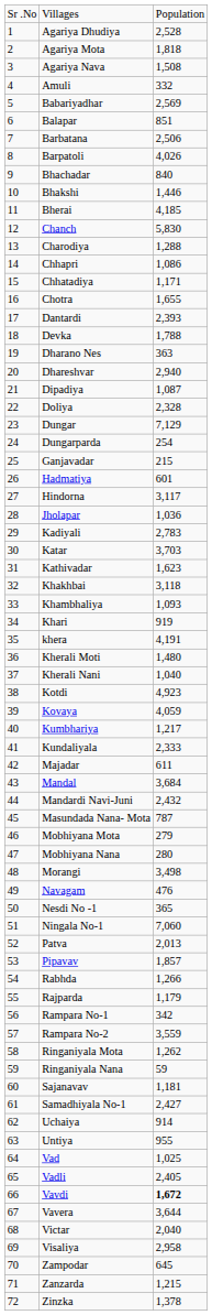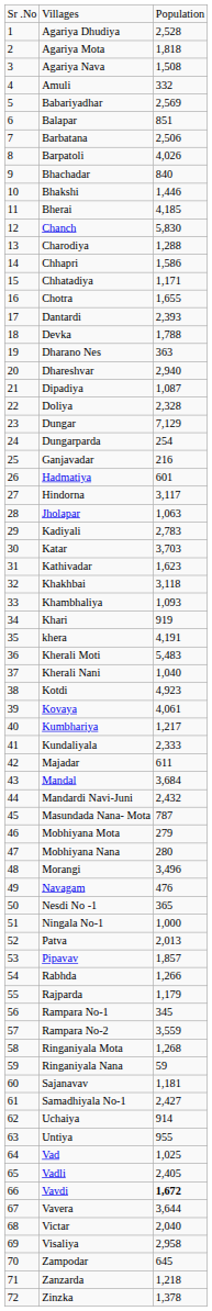Chhapri | column 3: 1,086 -> 1,586
Ganjavadar | column 3: 215 -> 216
Jholapar | column 3: 1,036 -> 1,063
Kherali Moti | column 3: 1,480 -> 5,483
Kovaya | column 3: 4,059 -> 4,061
Morangi | column 3: 3,498 -> 3,496
Ningala No-1 | column 3: 7,060 -> 1,000
Rampara No-1 | column 3: 342 -> 345
Ringaniyala Mota | column 3: 1,262 -> 1,268
Zanzarda | column 3: 1,215 -> 1,218
